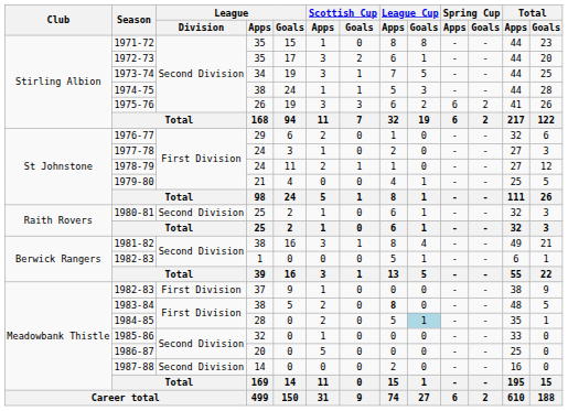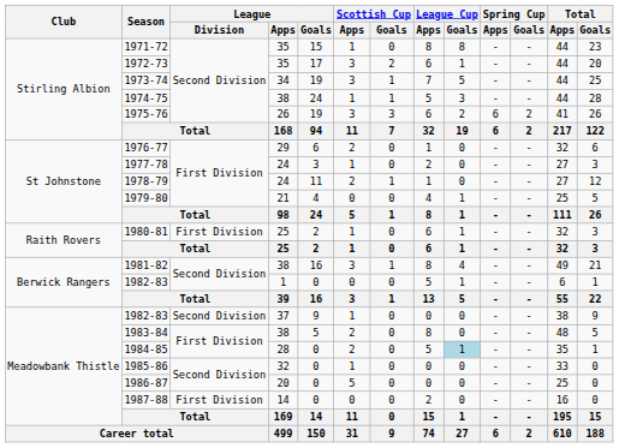1980-81 | League / Division: Second Division -> First Division
1982-83 / 37 | League / Division: First Division -> Second Division
1983-84 | League Cup / Apps: bold -> normal
1987-88 | League / Division: Second Division -> First Division
